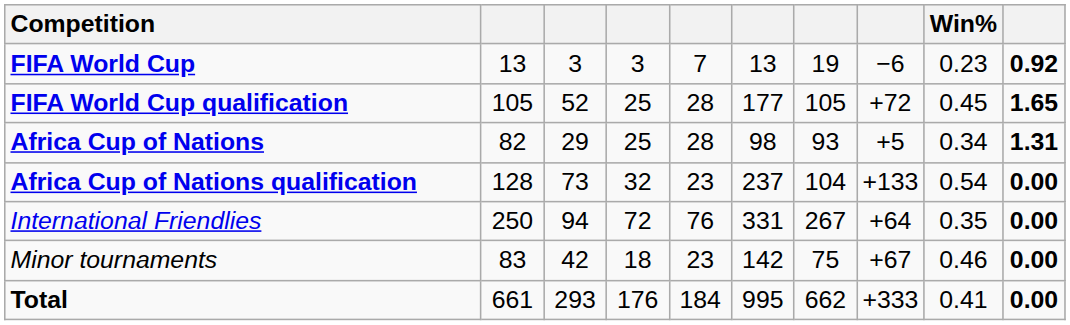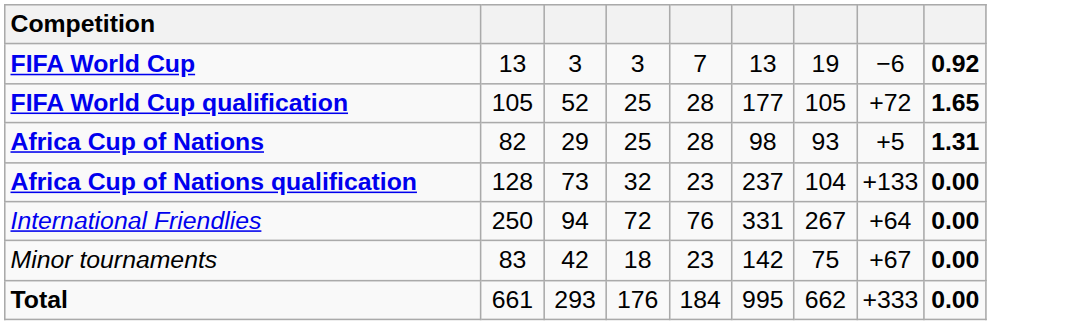- column: Win% | 0.23 | 0.45 | 0.34 | 0.54 | 0.35 | 0.46 | 0.41
